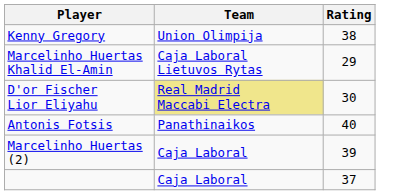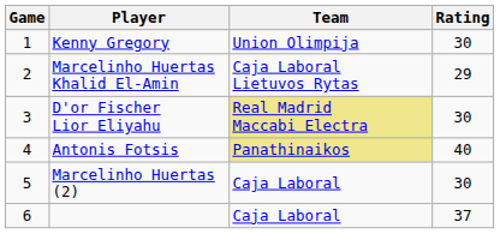+ column: Game | 1 | 2 | 3 | 4 | 5 | 6
Kenny Gregory | Rating: 38 -> 30
Antonis Fotsis | Team: no background -> khaki background
Marcelinho Huertas (2) | Rating: 39 -> 30
